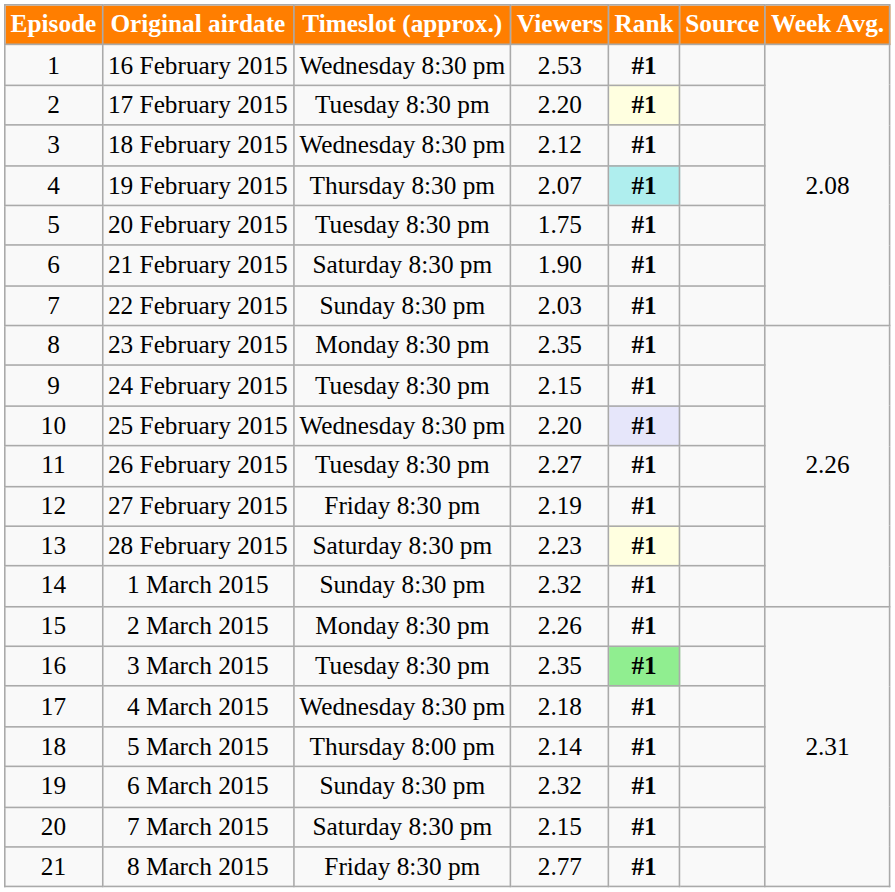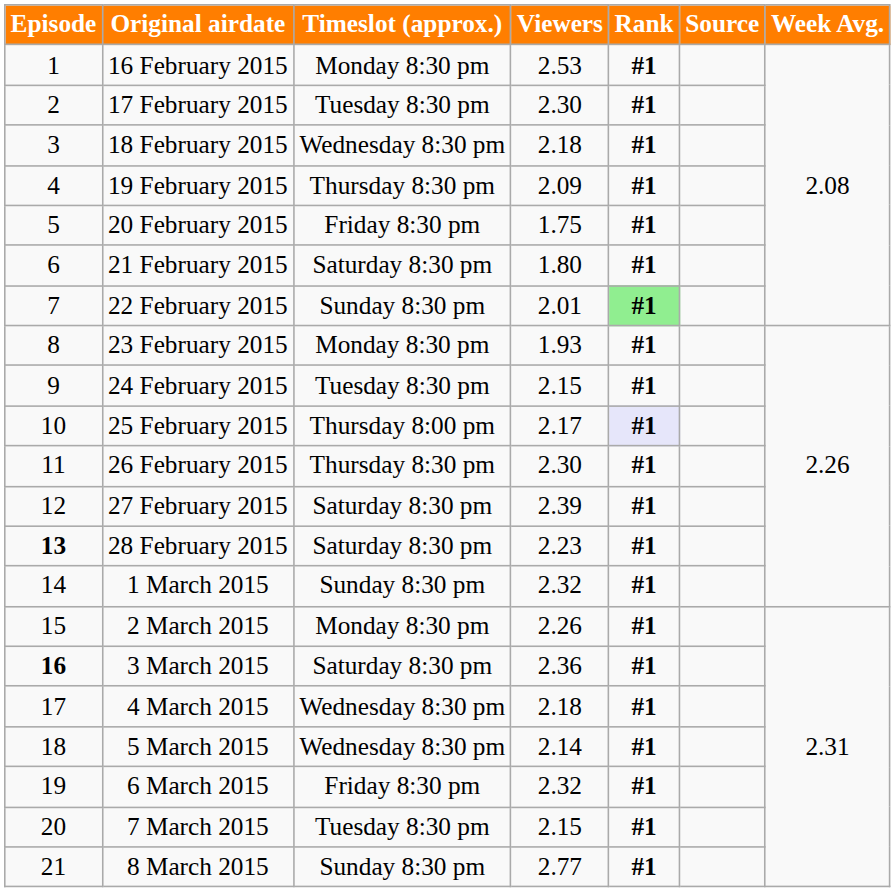16 February 2015 | Timeslot (approx.): Wednesday 8:30 pm -> Monday 8:30 pm
17 February 2015 | Viewers: 2.20 -> 2.30
17 February 2015 | Rank: lightyellow background -> no background
18 February 2015 | Viewers: 2.12 -> 2.18
19 February 2015 | Viewers: 2.07 -> 2.09
19 February 2015 | Rank: paleturquoise background -> no background
20 February 2015 | Timeslot (approx.): Tuesday 8:30 pm -> Friday 8:30 pm
21 February 2015 | Viewers: 1.90 -> 1.80
22 February 2015 | Viewers: 2.03 -> 2.01
22 February 2015 | Rank: no background -> lightgreen background
23 February 2015 | Viewers: 2.35 -> 1.93
25 February 2015 | Timeslot (approx.): Wednesday 8:30 pm -> Thursday 8:00 pm
25 February 2015 | Viewers: 2.20 -> 2.17
26 February 2015 | Timeslot (approx.): Tuesday 8:30 pm -> Thursday 8:30 pm
26 February 2015 | Viewers: 2.27 -> 2.30
27 February 2015 | Timeslot (approx.): Friday 8:30 pm -> Saturday 8:30 pm
27 February 2015 | Viewers: 2.19 -> 2.39
28 February 2015 | Episode: normal -> bold
28 February 2015 | Rank: lightyellow background -> no background
3 March 2015 | Episode: normal -> bold
3 March 2015 | Timeslot (approx.): Tuesday 8:30 pm -> Saturday 8:30 pm
3 March 2015 | Viewers: 2.35 -> 2.36
3 March 2015 | Rank: lightgreen background -> no background
5 March 2015 | Timeslot (approx.): Thursday 8:00 pm -> Wednesday 8:30 pm
6 March 2015 | Timeslot (approx.): Sunday 8:30 pm -> Friday 8:30 pm
7 March 2015 | Timeslot (approx.): Saturday 8:30 pm -> Tuesday 8:30 pm
8 March 2015 | Timeslot (approx.): Friday 8:30 pm -> Sunday 8:30 pm
